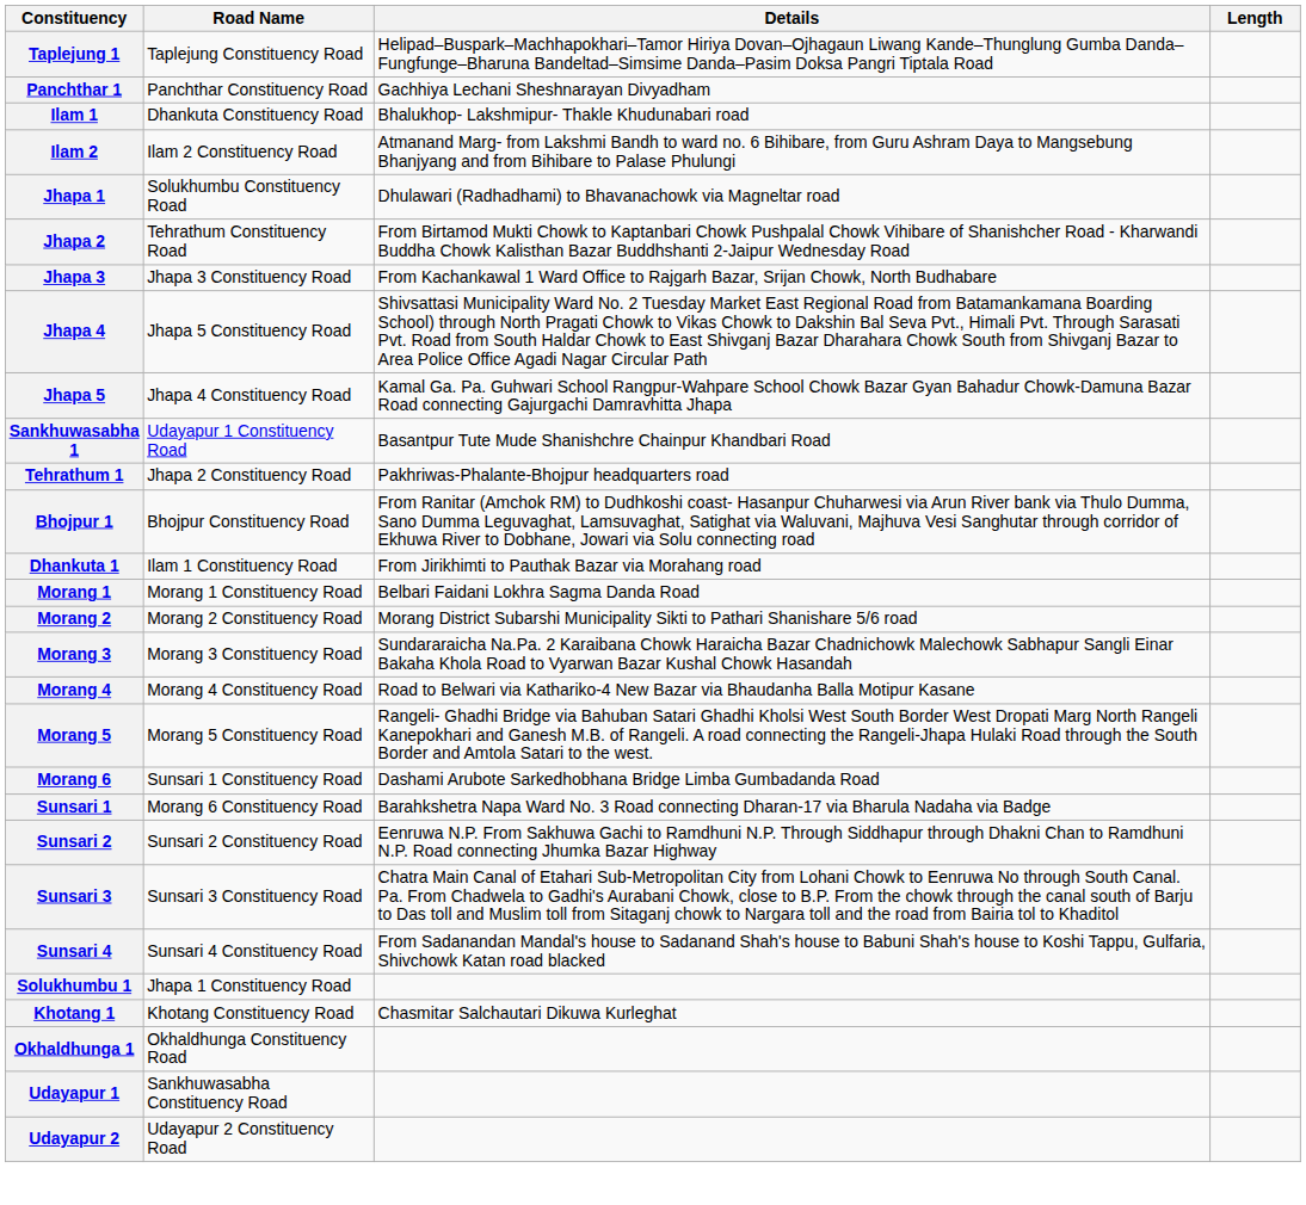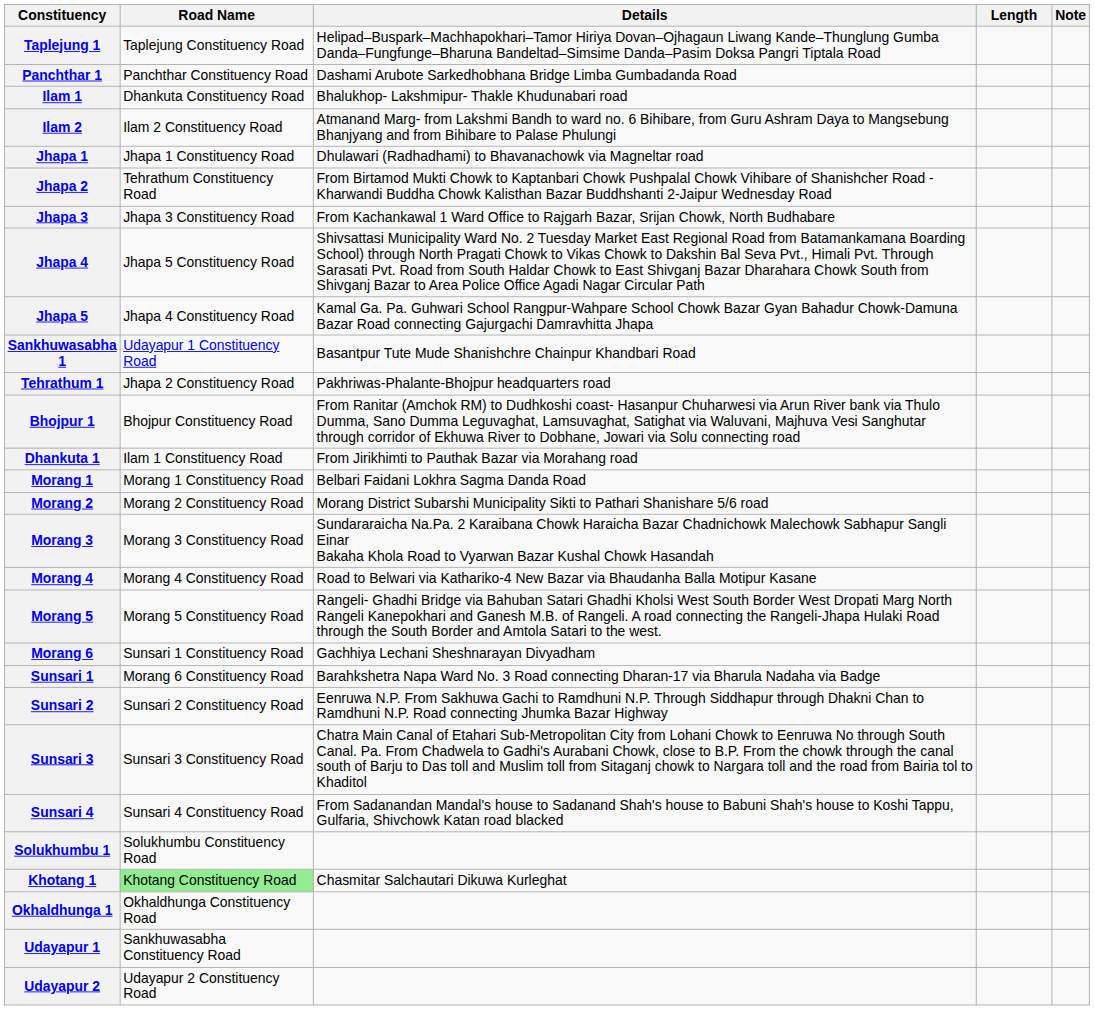+ column: Note
Panchthar 1 | Details: Gachhiya Lechani Sheshnarayan Divyadham -> Dashami Arubote Sarkedhobhana Bridge Limba Gumbadanda Road
Jhapa 1 | Road Name: Solukhumbu Constituency Road -> Jhapa 1 Constituency Road
Morang 6 | Details: Dashami Arubote Sarkedhobhana Bridge Limba Gumbadanda Road -> Gachhiya Lechani Sheshnarayan Divyadham
Solukhumbu 1 | Road Name: Jhapa 1 Constituency Road -> Solukhumbu Constituency Road
Khotang 1 | Road Name: no background -> lightgreen background
